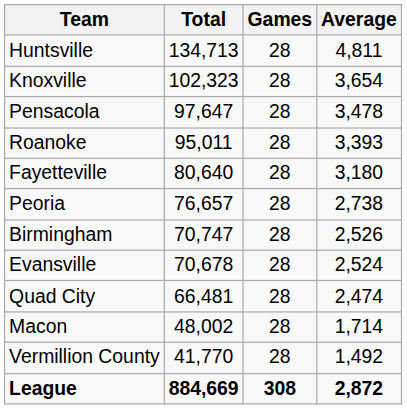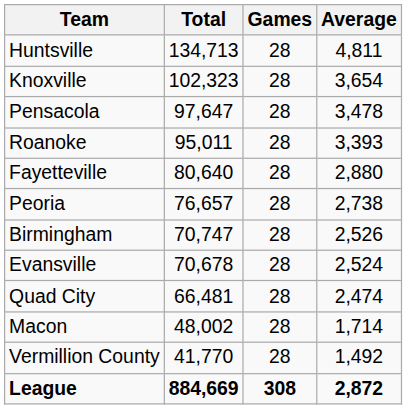Fayetteville | Average: 3,180 -> 2,880
